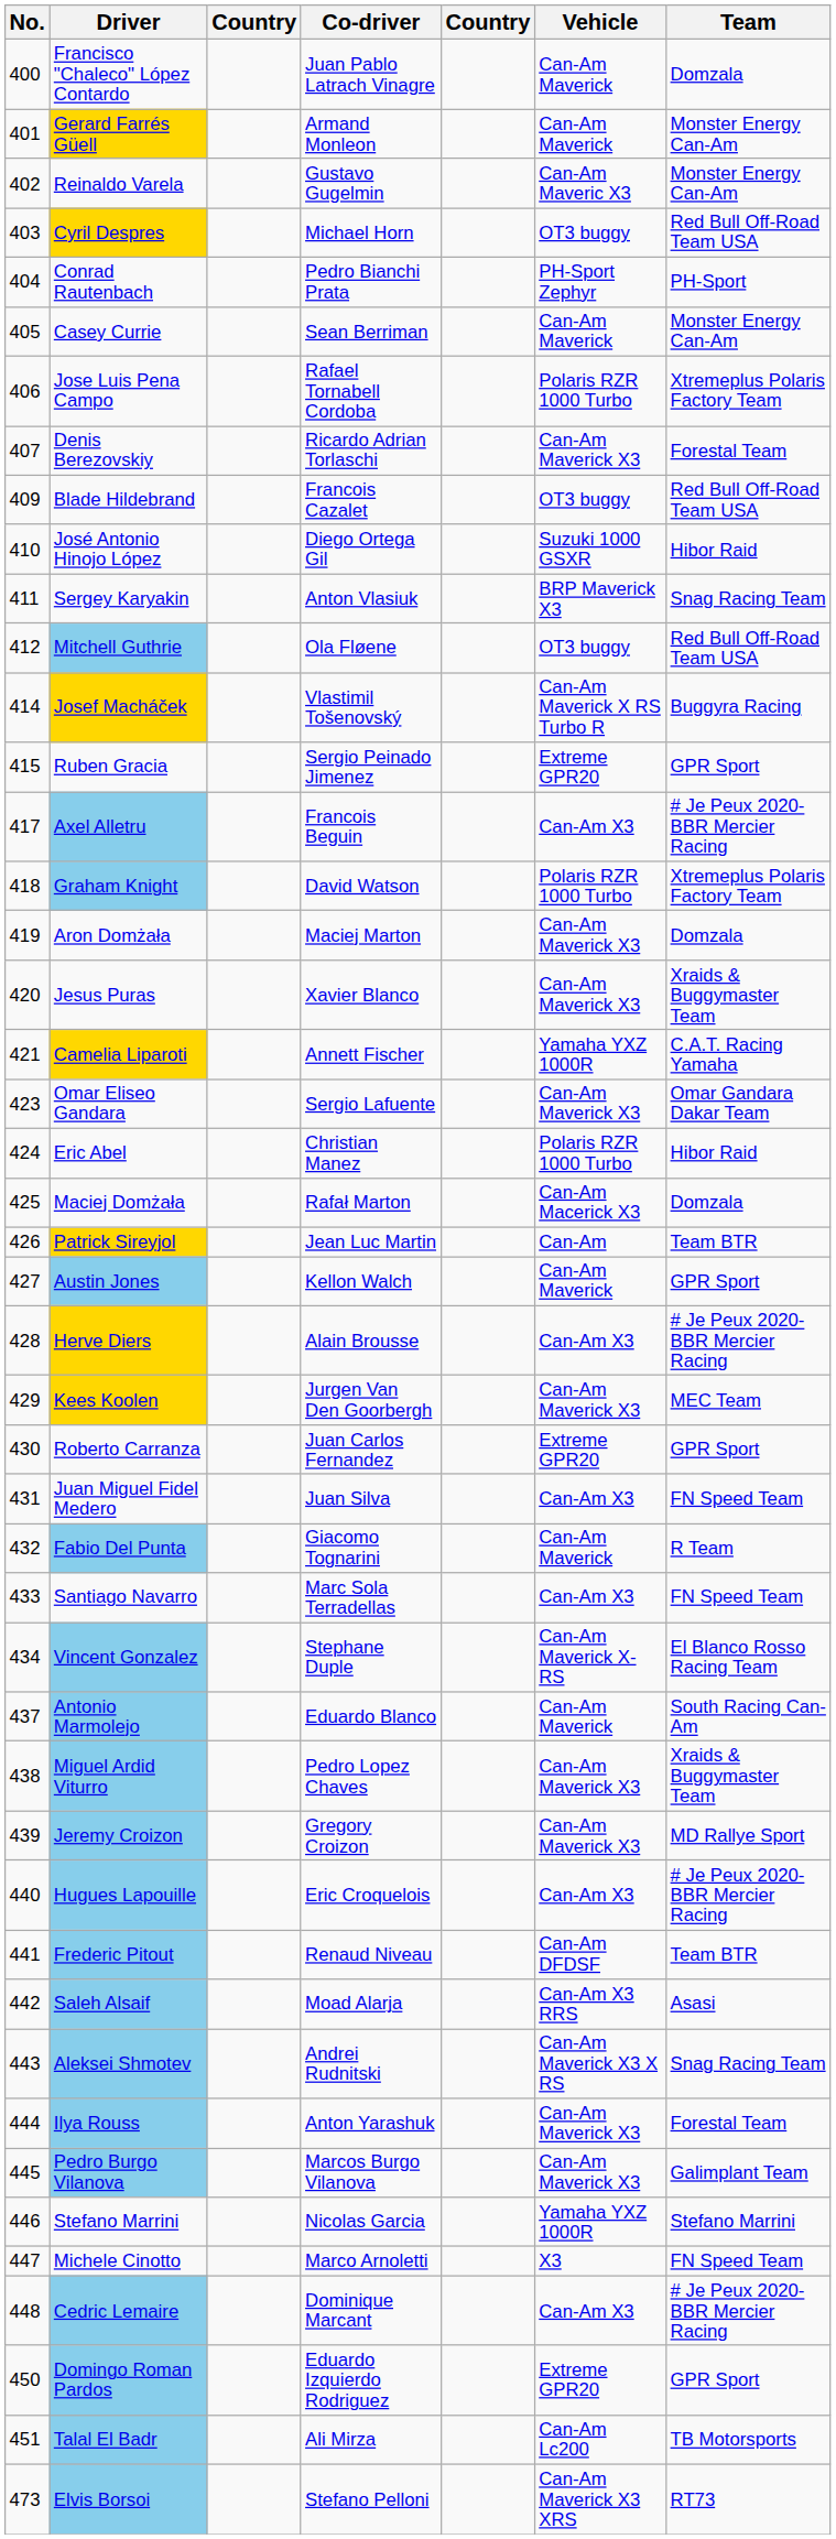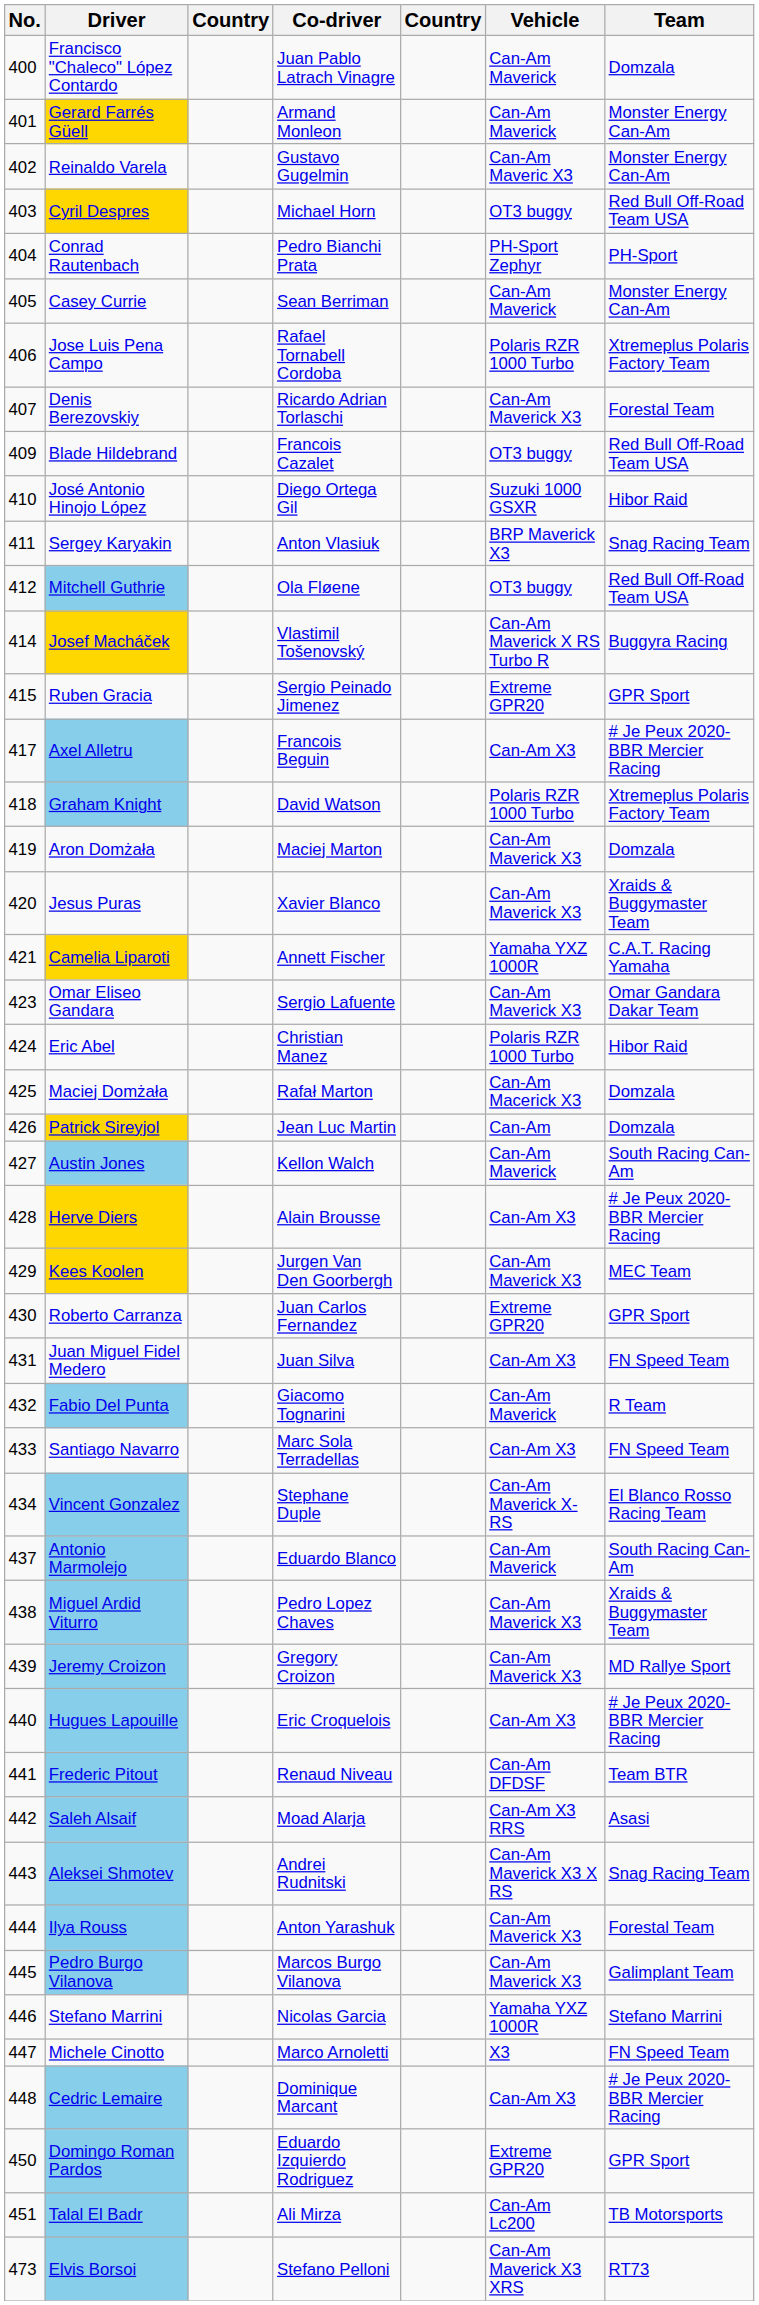Patrick Sireyjol | Team: Team BTR -> Domzala
Austin Jones | Team: GPR Sport -> South Racing Can-Am
